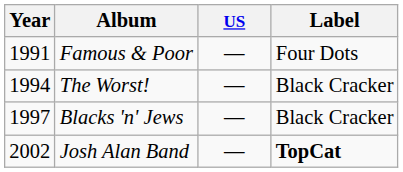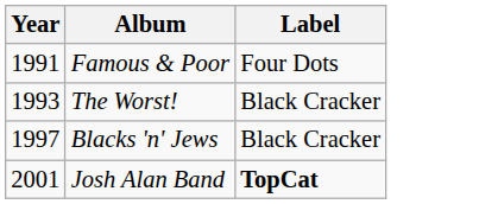- column: US | — | — | — | —
The Worst! | Year: 1994 -> 1993
Josh Alan Band | Year: 2002 -> 2001
